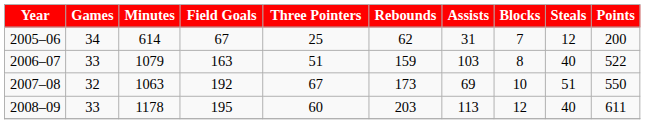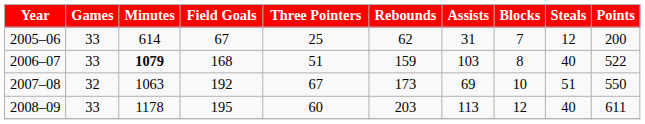2005–06 | Games: 34 -> 33
2006–07 | Minutes: normal -> bold
2006–07 | Field Goals: 163 -> 168
